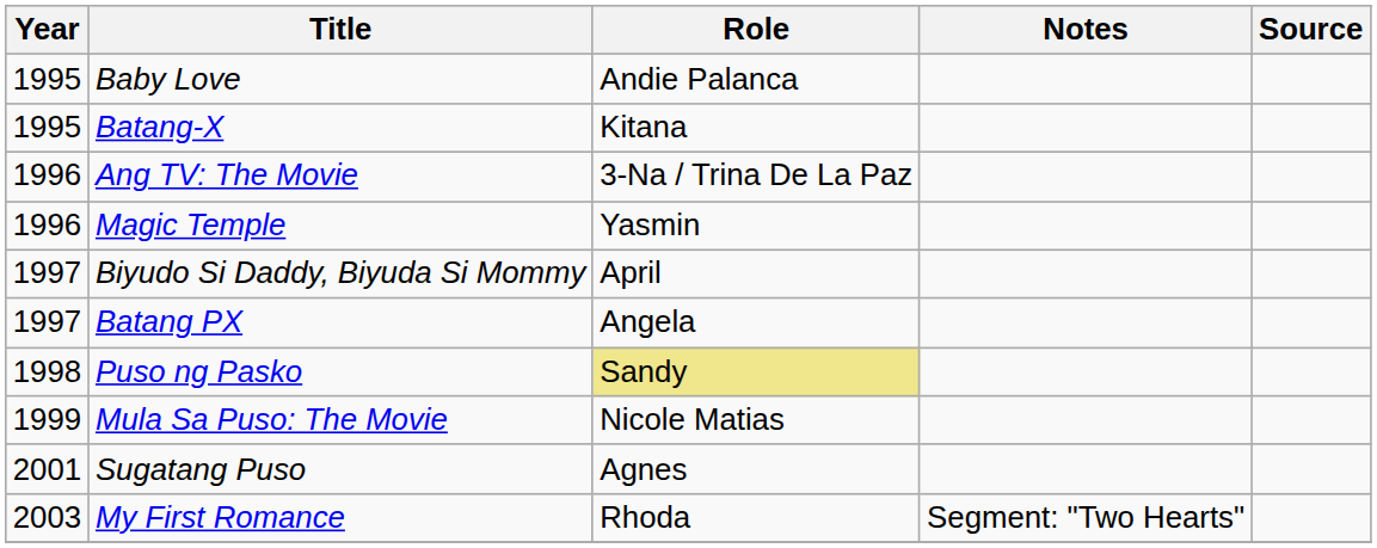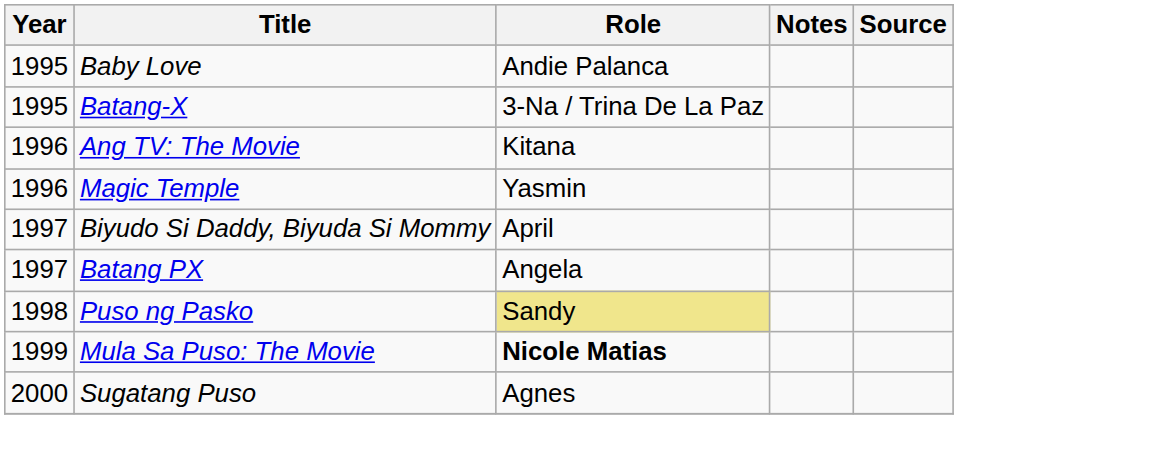Batang-X | Role: Kitana -> 3-Na / Trina De La Paz
Ang TV: The Movie | Role: 3-Na / Trina De La Paz -> Kitana
Mula Sa Puso: The Movie | Role: normal -> bold
Sugatang Puso | Year: 2001 -> 2000
- row: 2003 | My First Romance | Rhoda | Segment: "Two Hearts"
